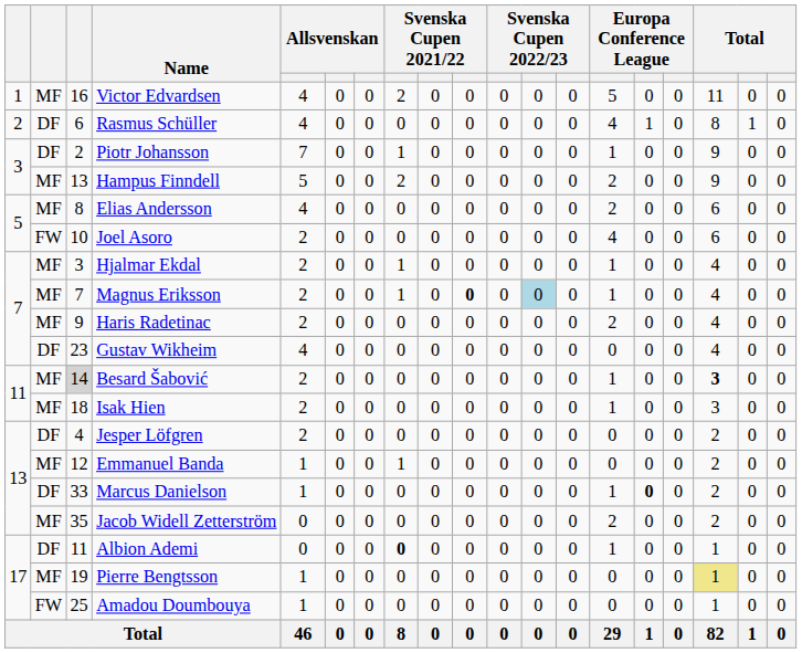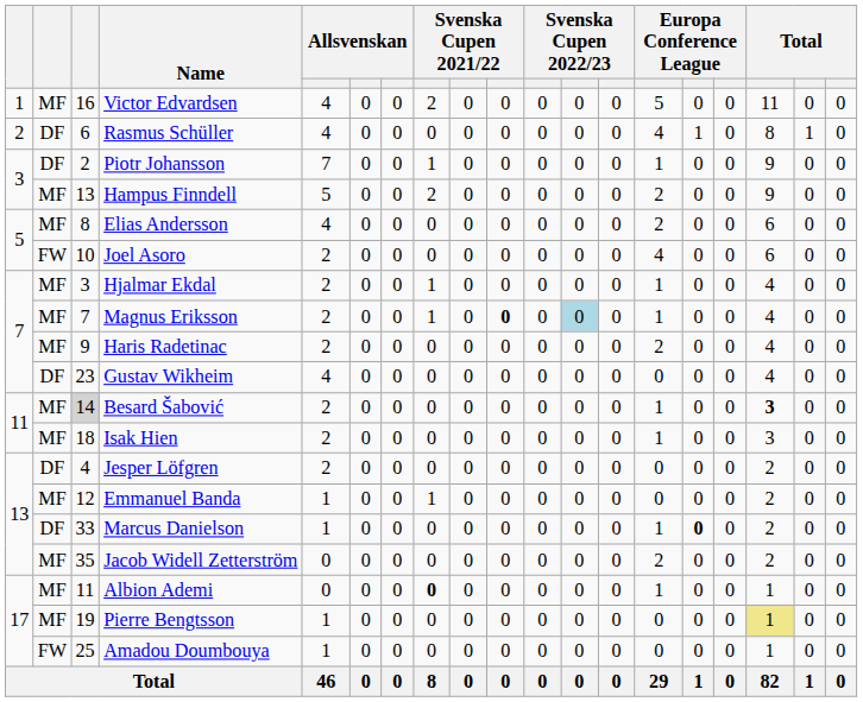Albion Ademi | column 2: DF -> MF
